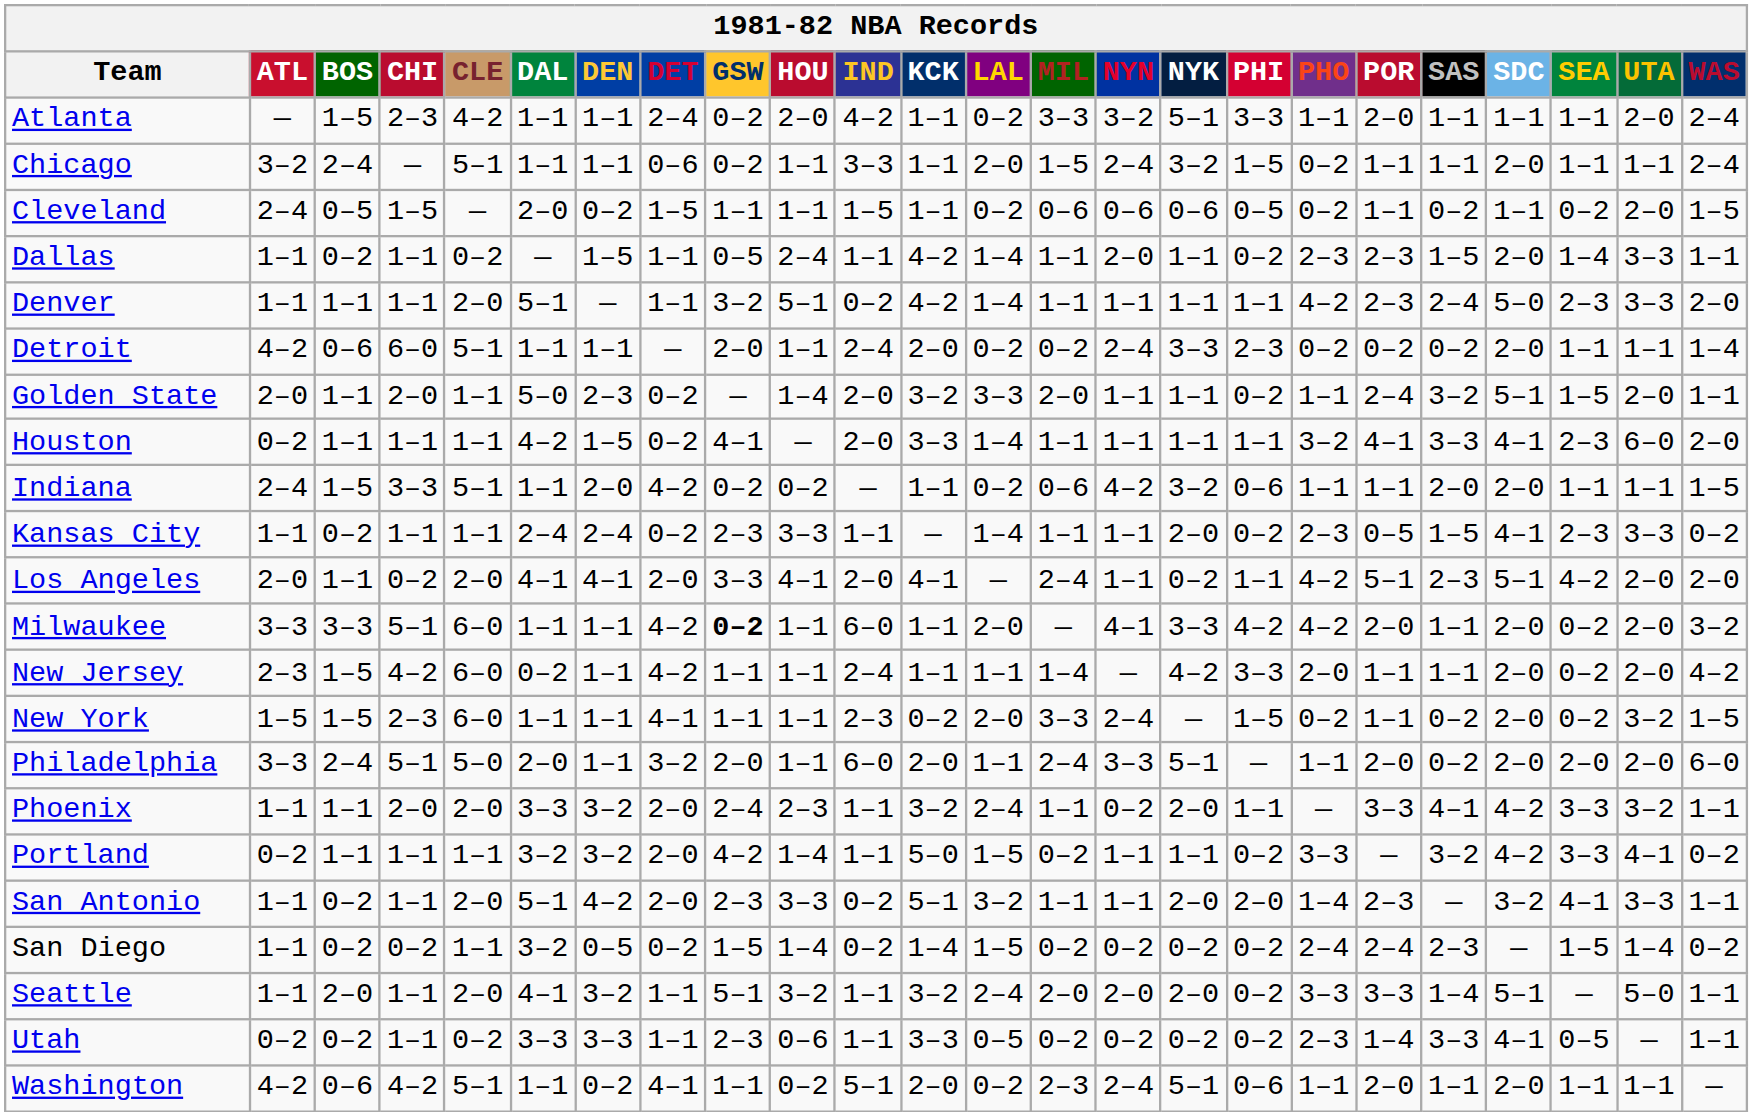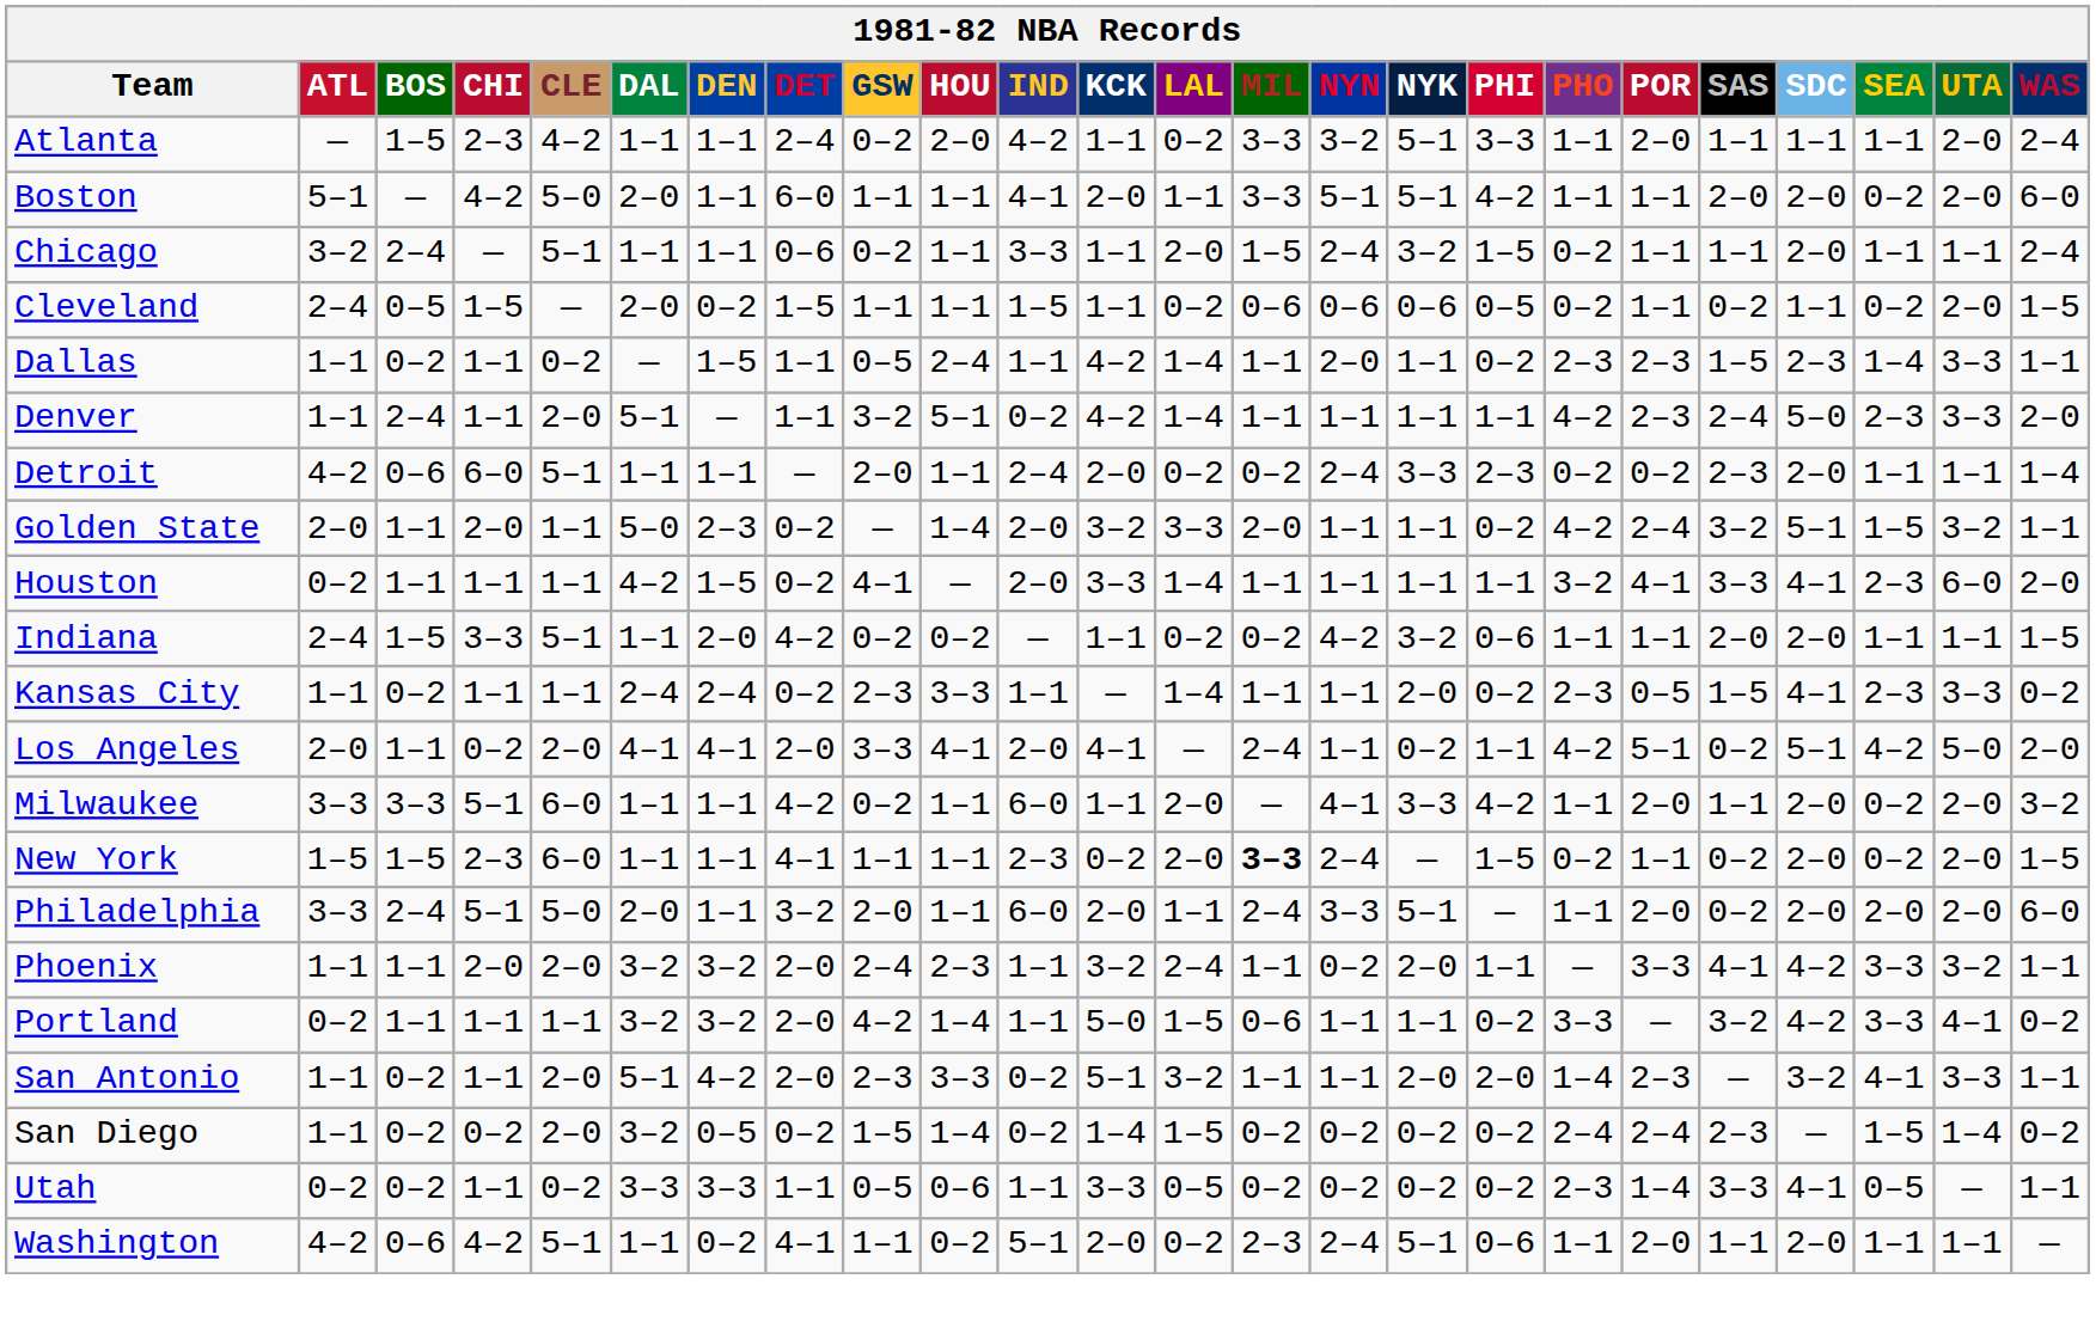+ row: Boston | 5–1 | — | 4–2 | 5–0 | 2–0 | 1–1 | 6–0 | 1–1 | 1–1 | 4–1 | 2–0 | 1–1 | 3–3 | 5–1 | 5–1 | 4–2 | 1–1 | 1–1 | 2–0 | 2–0 | 0–2 | 2–0 | 6–0
Dallas | SDC: 2–0 -> 2–3
Denver | BOS: 1–1 -> 2–4
Detroit | SAS: 0–2 -> 2–3
Golden State | PHO: 1–1 -> 4–2
Golden State | UTA: 2–0 -> 3–2
Indiana | MIL: 0–6 -> 0–2
Los Angeles | SAS: 2–3 -> 0–2
Los Angeles | UTA: 2–0 -> 5–0
Milwaukee | GSW: bold -> normal
Milwaukee | PHO: 4–2 -> 1–1
- row: New Jersey | 2–3 | 1–5 | 4–2 | 6–0 | 0–2 | 1–1 | 4–2 | 1–1 | 1–1 | 2–4 | 1–1 | 1–1 | 1–4 | — | 4–2 | 3–3 | 2–0 | 1–1 | 1–1 | 2–0 | 0–2 | 2–0 | 4–2
New York | MIL: normal -> bold
New York | UTA: 3–2 -> 2–0
Phoenix | DAL: 3–3 -> 3–2
Portland | MIL: 0–2 -> 0–6
San Diego | CLE: 1–1 -> 2–0
- row: Seattle | 1–1 | 2–0 | 1–1 | 2–0 | 4–1 | 3–2 | 1–1 | 5–1 | 3–2 | 1–1 | 3–2 | 2–4 | 2–0 | 2–0 | 2–0 | 0–2 | 3–3 | 3–3 | 1–4 | 5–1 | — | 5–0 | 1–1
Utah | GSW: 2–3 -> 0–5
